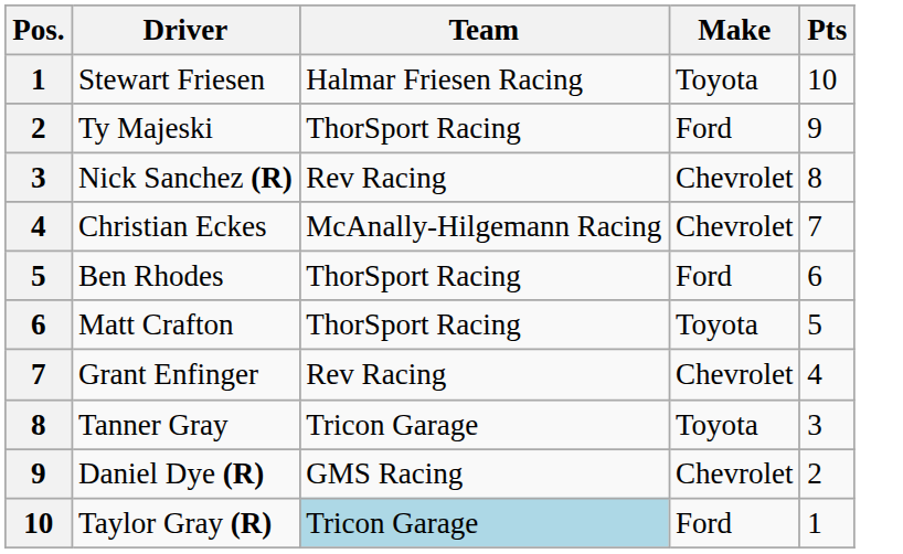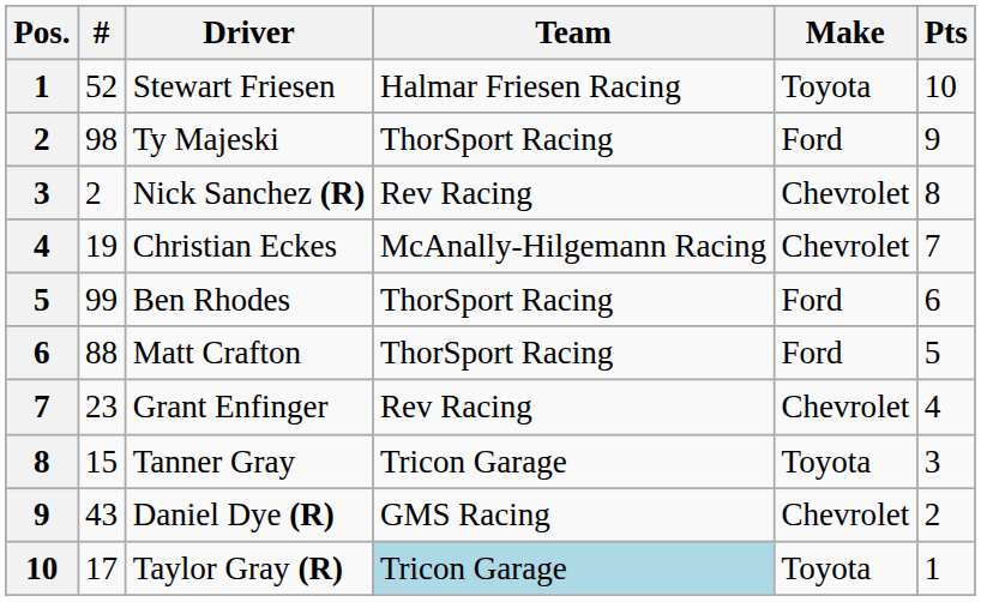+ column: # | 52 | 98 | 2 | 19 | 99 | 88 | 23 | 15 | 43 | 17
Matt Crafton | Make: Toyota -> Ford
Taylor Gray (R) | Make: Ford -> Toyota
